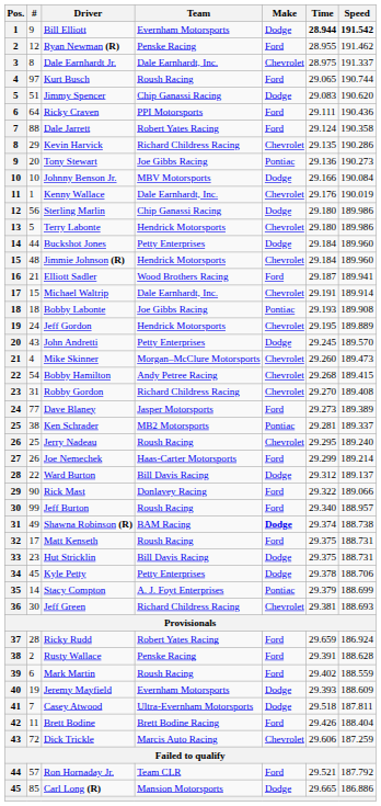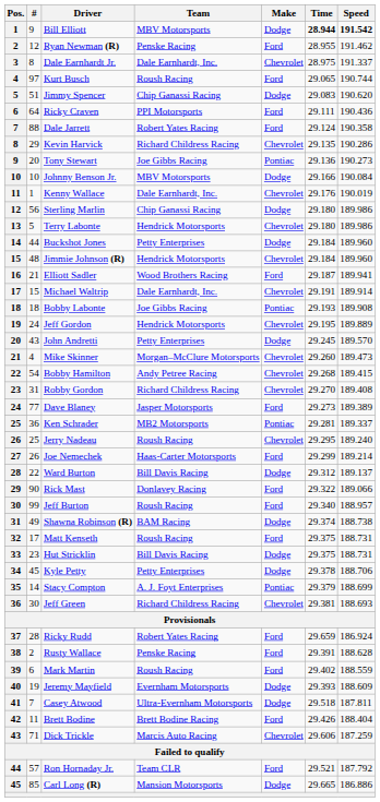Bill Elliott | Team: Evernham Motorsports -> MBV Motorsports
Ken Schrader | #: 38 -> 36
Shawna Robinson (R) | Make: bold -> normal
Dick Trickle | #: 72 -> 71
